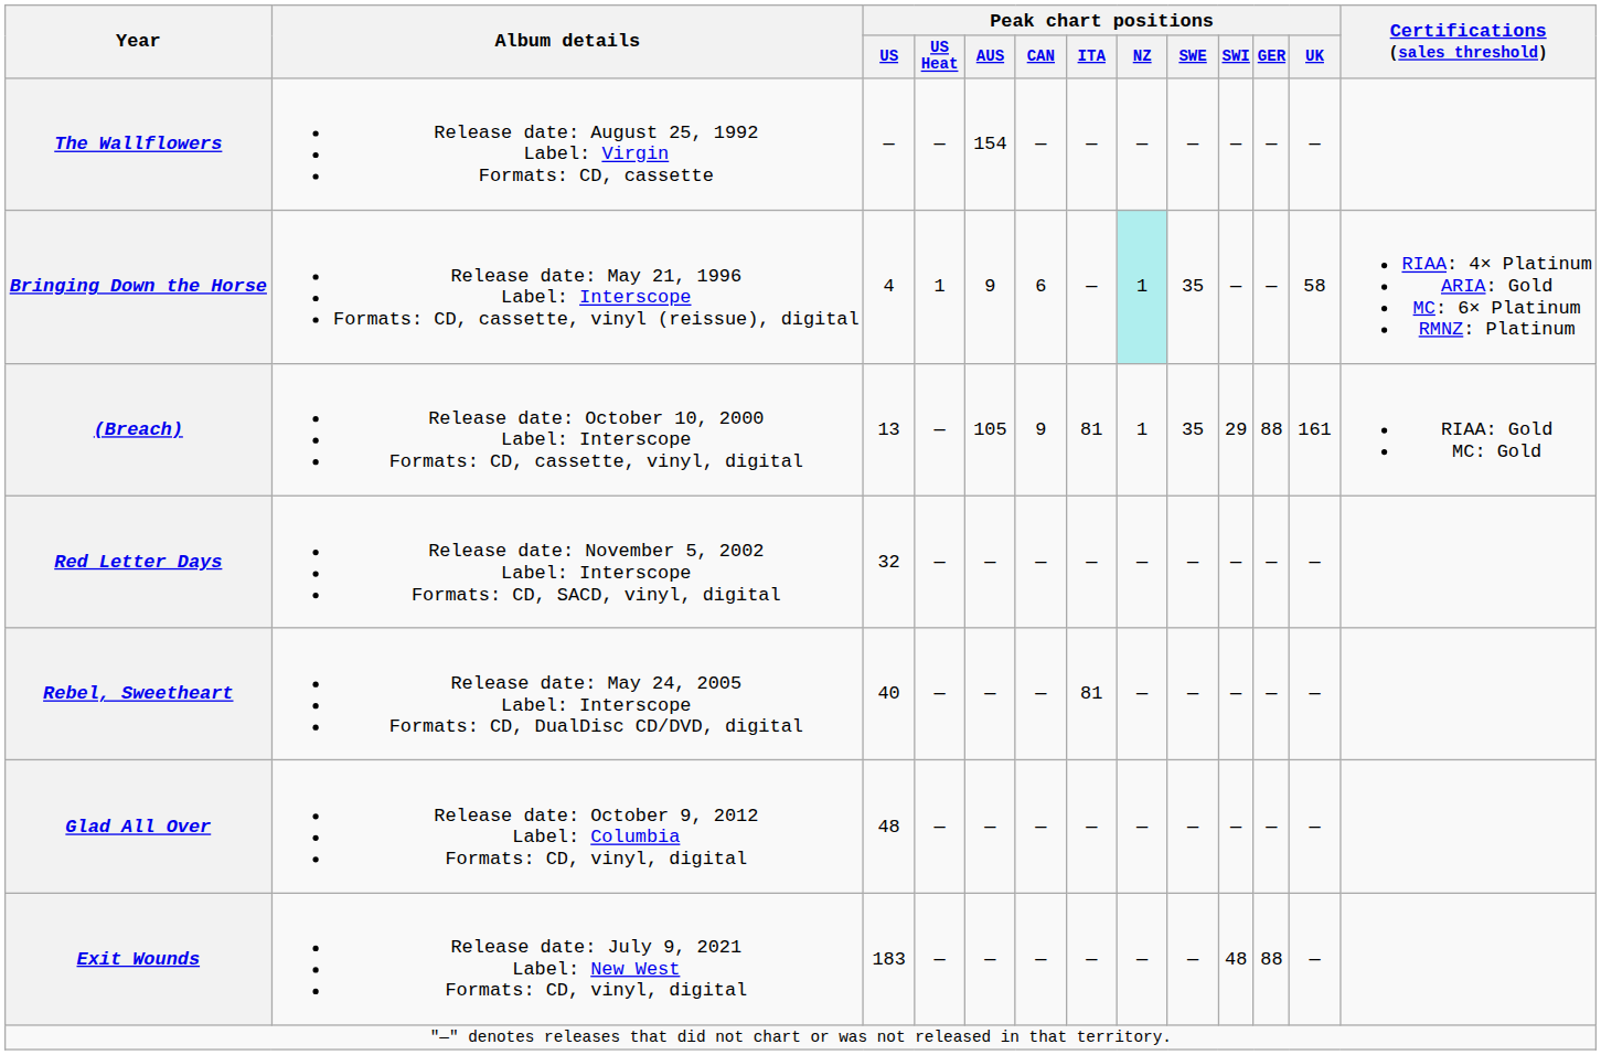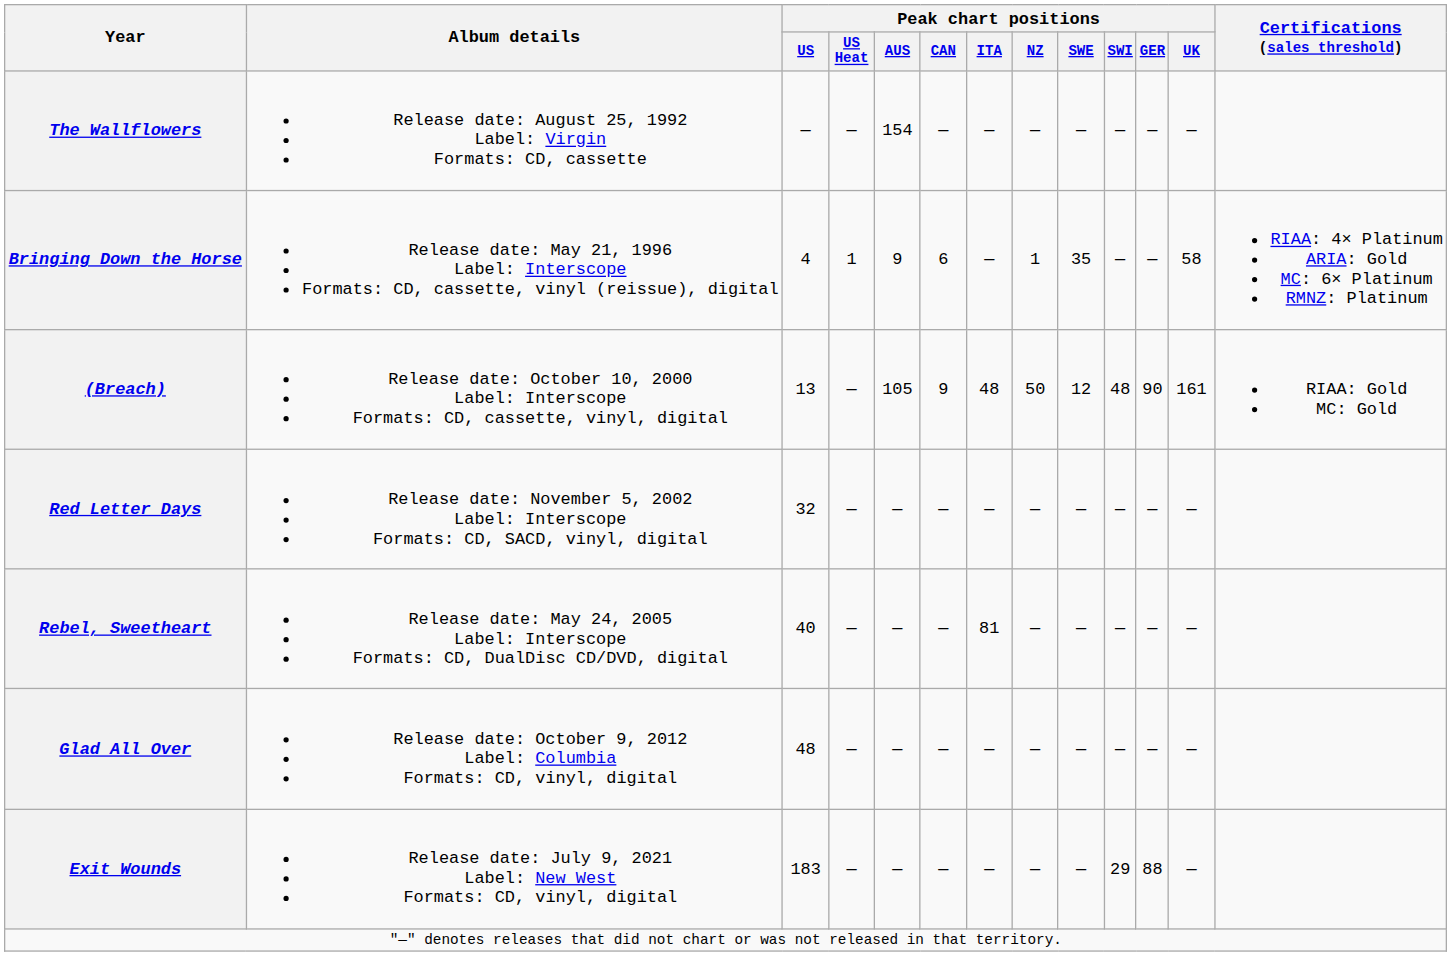Bringing Down the Horse | Peak chart positions / NZ: paleturquoise background -> no background
(Breach) | Peak chart positions / ITA: 81 -> 48
(Breach) | Peak chart positions / NZ: 1 -> 50
(Breach) | Peak chart positions / SWE: 35 -> 12
(Breach) | Peak chart positions / SWI: 29 -> 48
(Breach) | Peak chart positions / GER: 88 -> 90
Exit Wounds | Peak chart positions / SWI: 48 -> 29
